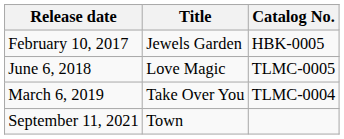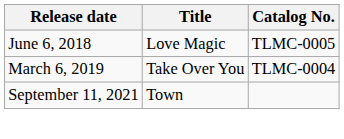- row: February 10, 2017 | Jewels Garden | HBK-0005
